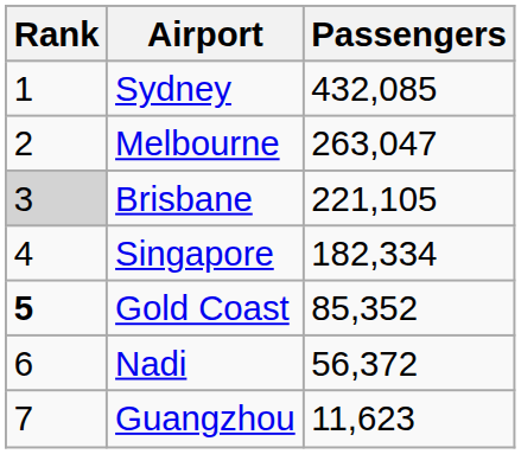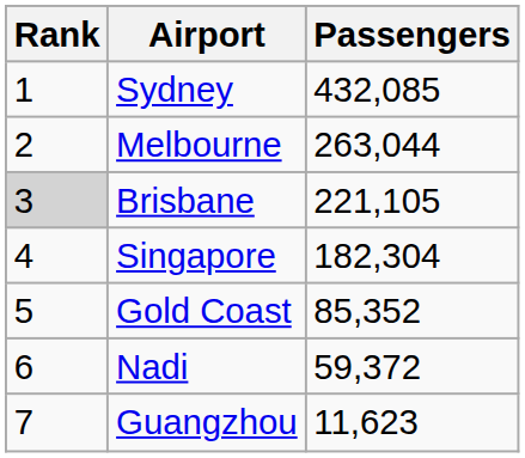Melbourne | Passengers: 263,047 -> 263,044
Singapore | Passengers: 182,334 -> 182,304
Gold Coast | Rank: bold -> normal
Nadi | Passengers: 56,372 -> 59,372
